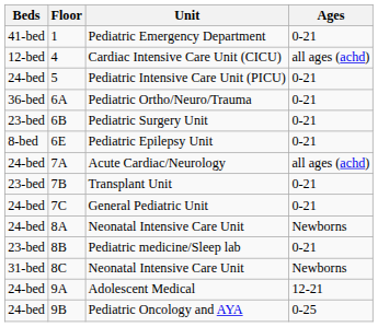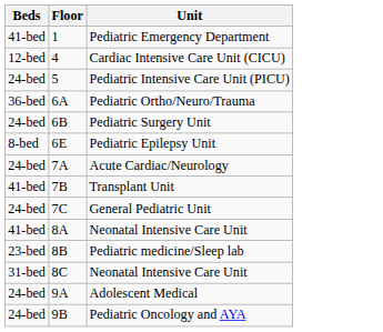- column: Ages | 0-21 | all ages (achd) | 0-21 | 0-21 | 0-21 | 0-21 | all ages (achd) | 0-21 | 0-21 | Newborns | 0-21 | Newborns | 12-21 | 0-25
Pediatric Surgery Unit | Beds: 23-bed -> 24-bed
Transplant Unit | Beds: 23-bed -> 41-bed
8A / Neonatal Intensive Care Unit | Beds: 24-bed -> 41-bed
